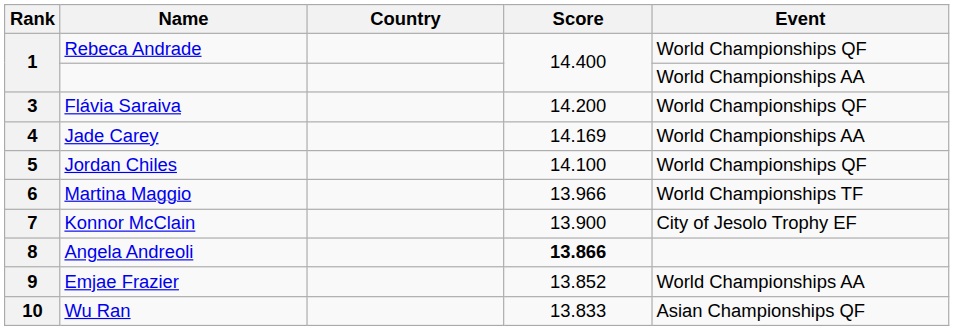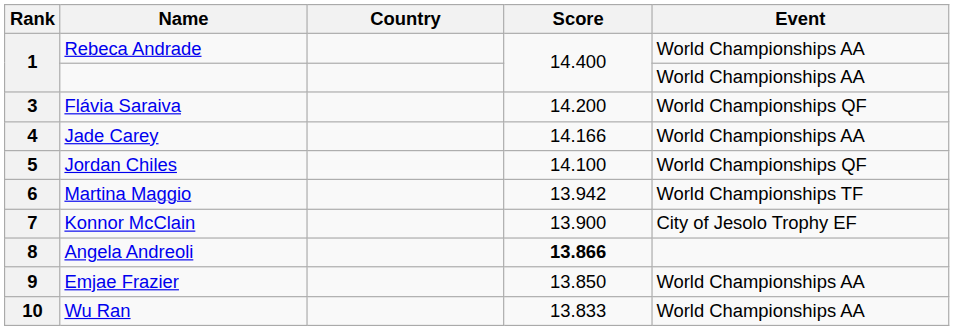1 / Rebeca Andrade | Event: World Championships QF -> World Championships AA
4 | Score: 14.169 -> 14.166
6 | Score: 13.966 -> 13.942
9 | Score: 13.852 -> 13.850
10 | Event: Asian Championships QF -> World Championships AA
